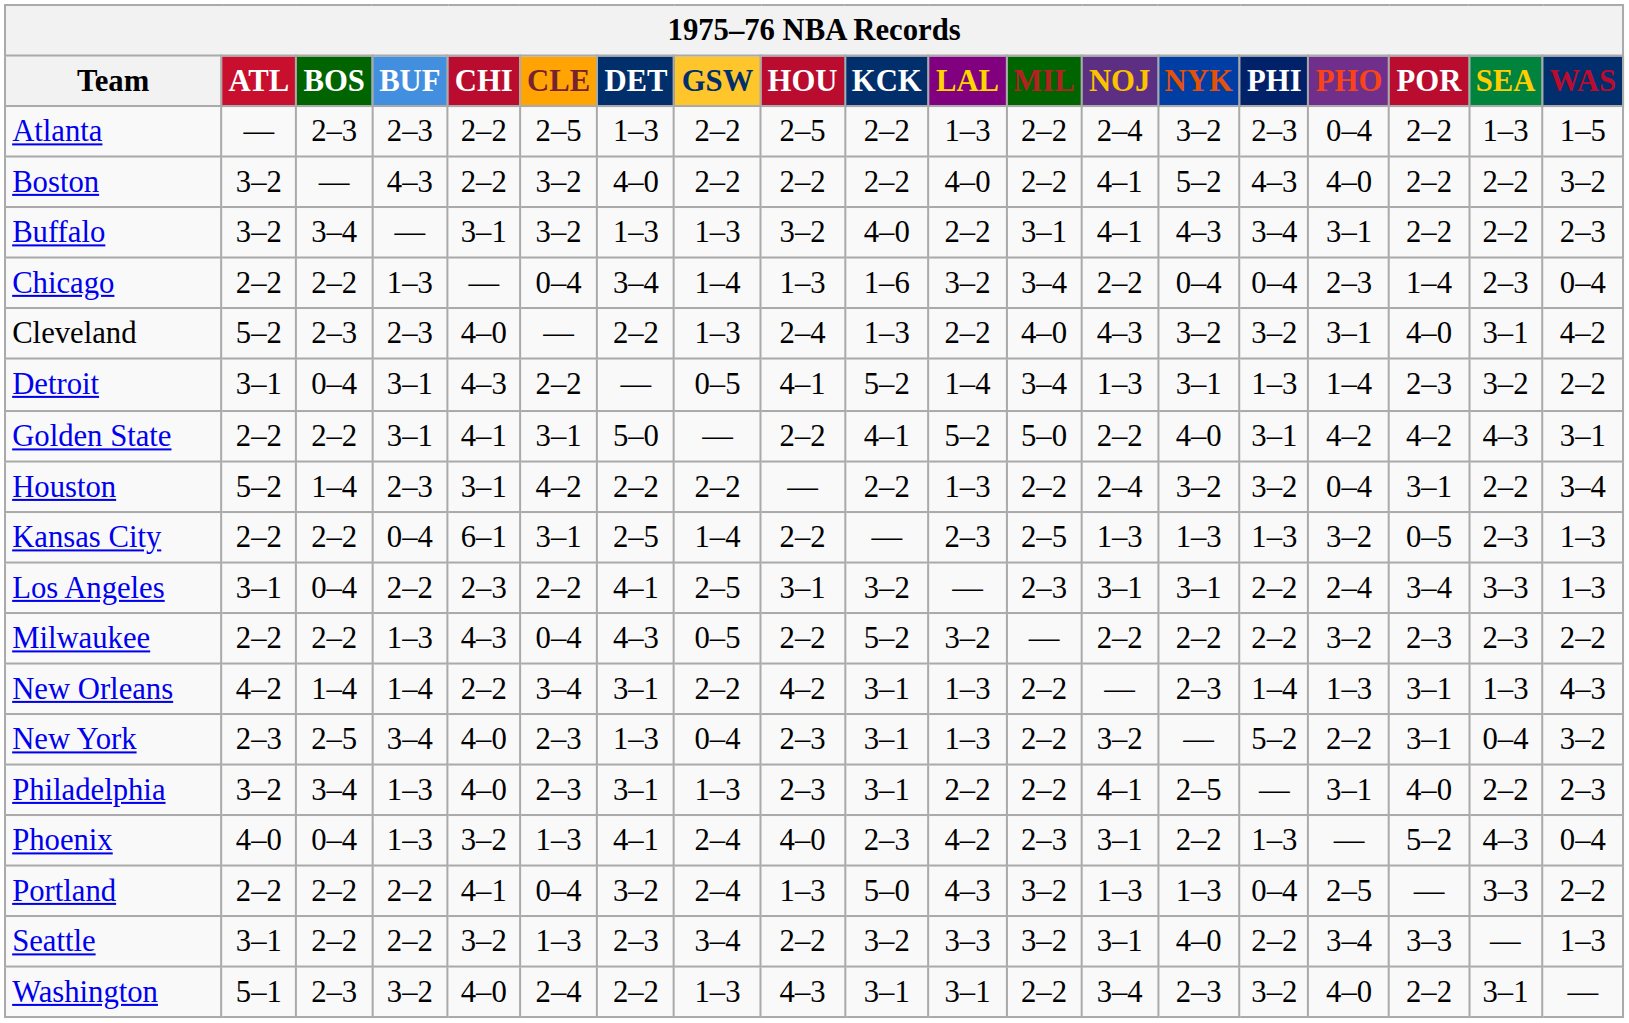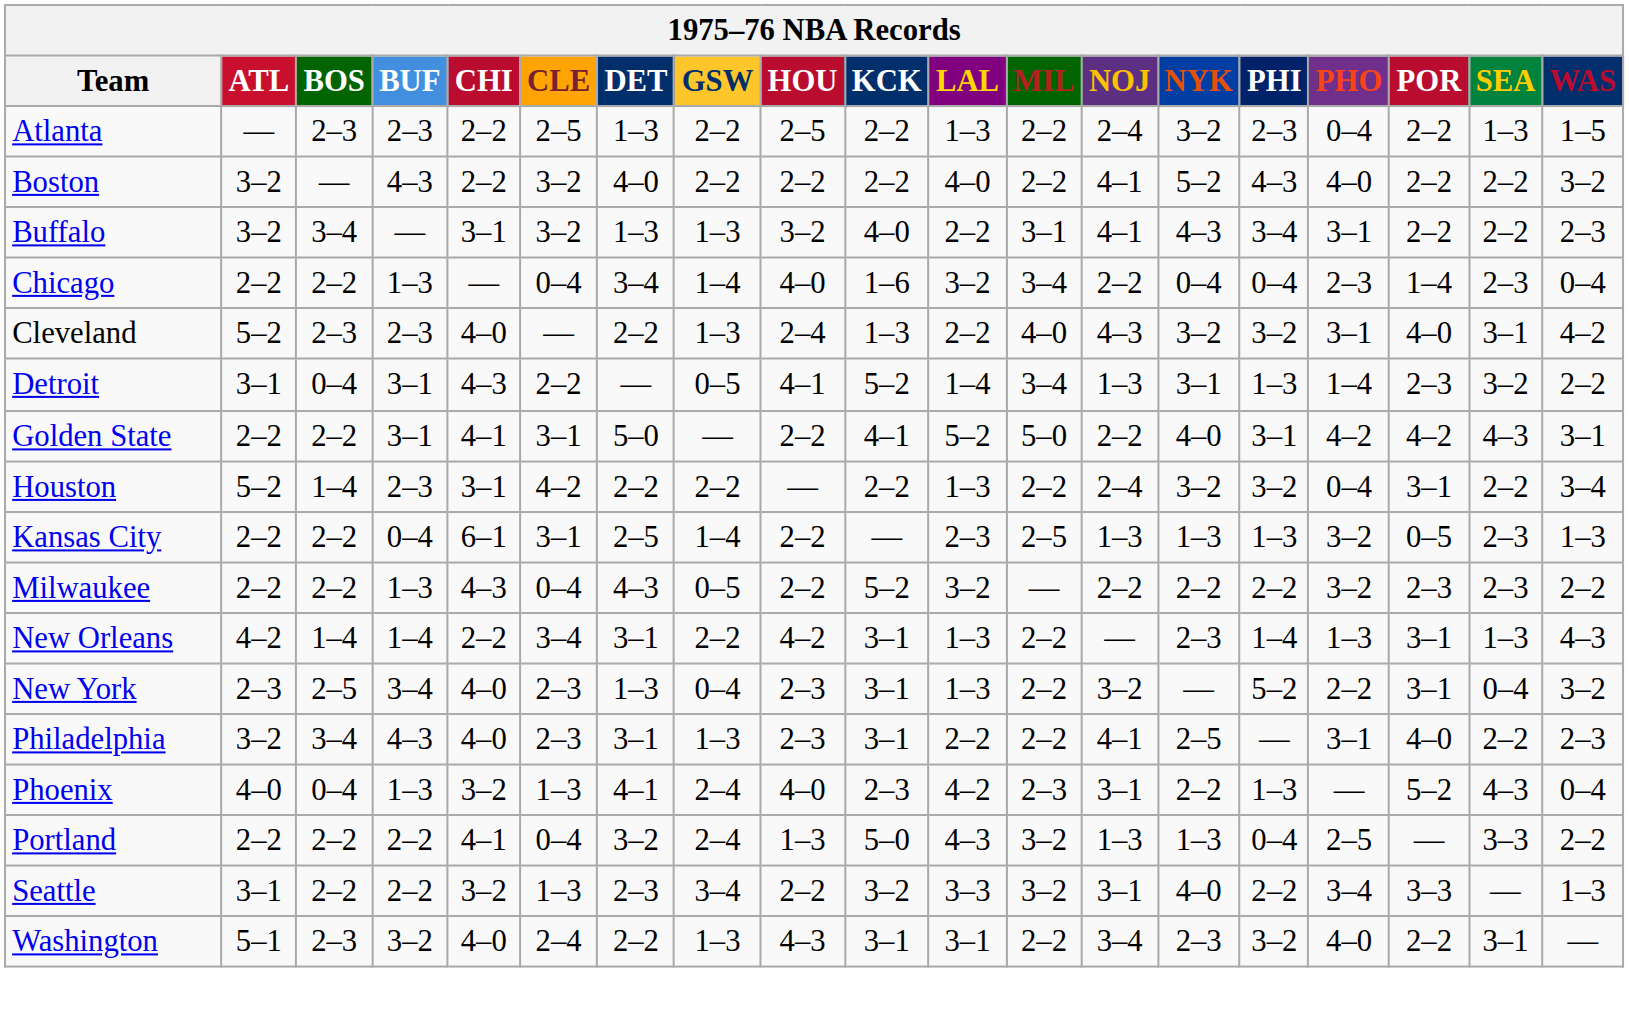Chicago | HOU: 1–3 -> 4–0
- row: Los Angeles | 3–1 | 0–4 | 2–2 | 2–3 | 2–2 | 4–1 | 2–5 | 3–1 | 3–2 | — | 2–3 | 3–1 | 3–1 | 2–2 | 2–4 | 3–4 | 3–3 | 1–3
Philadelphia | BUF: 1–3 -> 4–3
